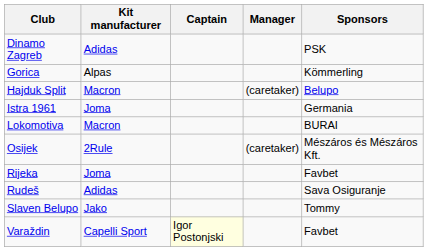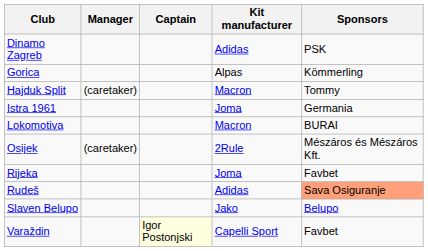columns swapped: Manager <-> Kit manufacturer
Hajduk Split | Sponsors: Belupo -> Tommy
Rudeš | Sponsors: no background -> lightsalmon background
Slaven Belupo | Sponsors: Tommy -> Belupo
